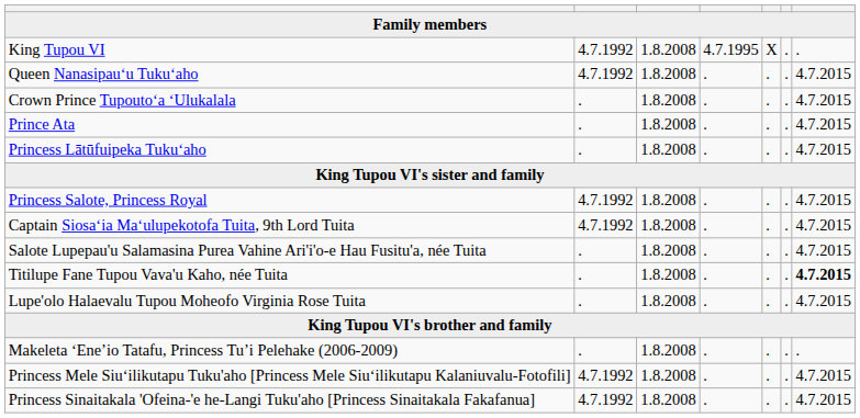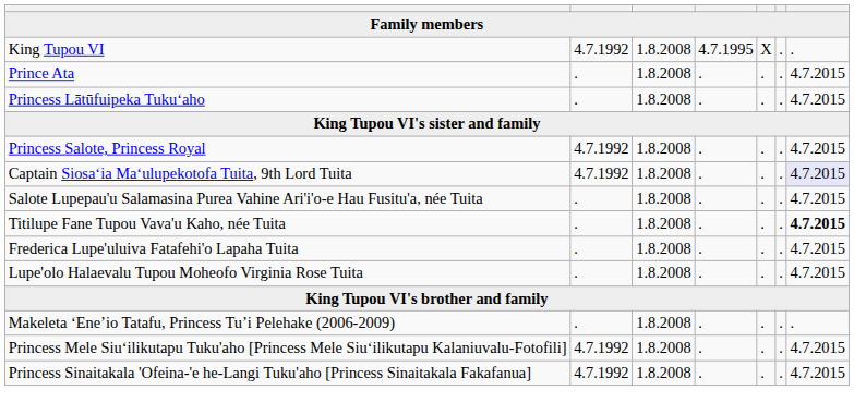- row: Queen Nanasipauʻu Tukuʻaho | 4.7.1992 | 1.8.2008 | . | . | . | 4.7.2015
- row: Crown Prince Tupoutoʻa ʻUlukalala | . | 1.8.2008 | . | . | . | 4.7.2015
Captain Siosaʻia Maʻulupekotofa Tuita, 9th Lord Tuita | column 7: no background -> lavender background
+ row: Frederica Lupe'uluiva Fatafehi'o Lapaha Tuita | . | 1.8.2008 | . | . | . | 4.7.2015
